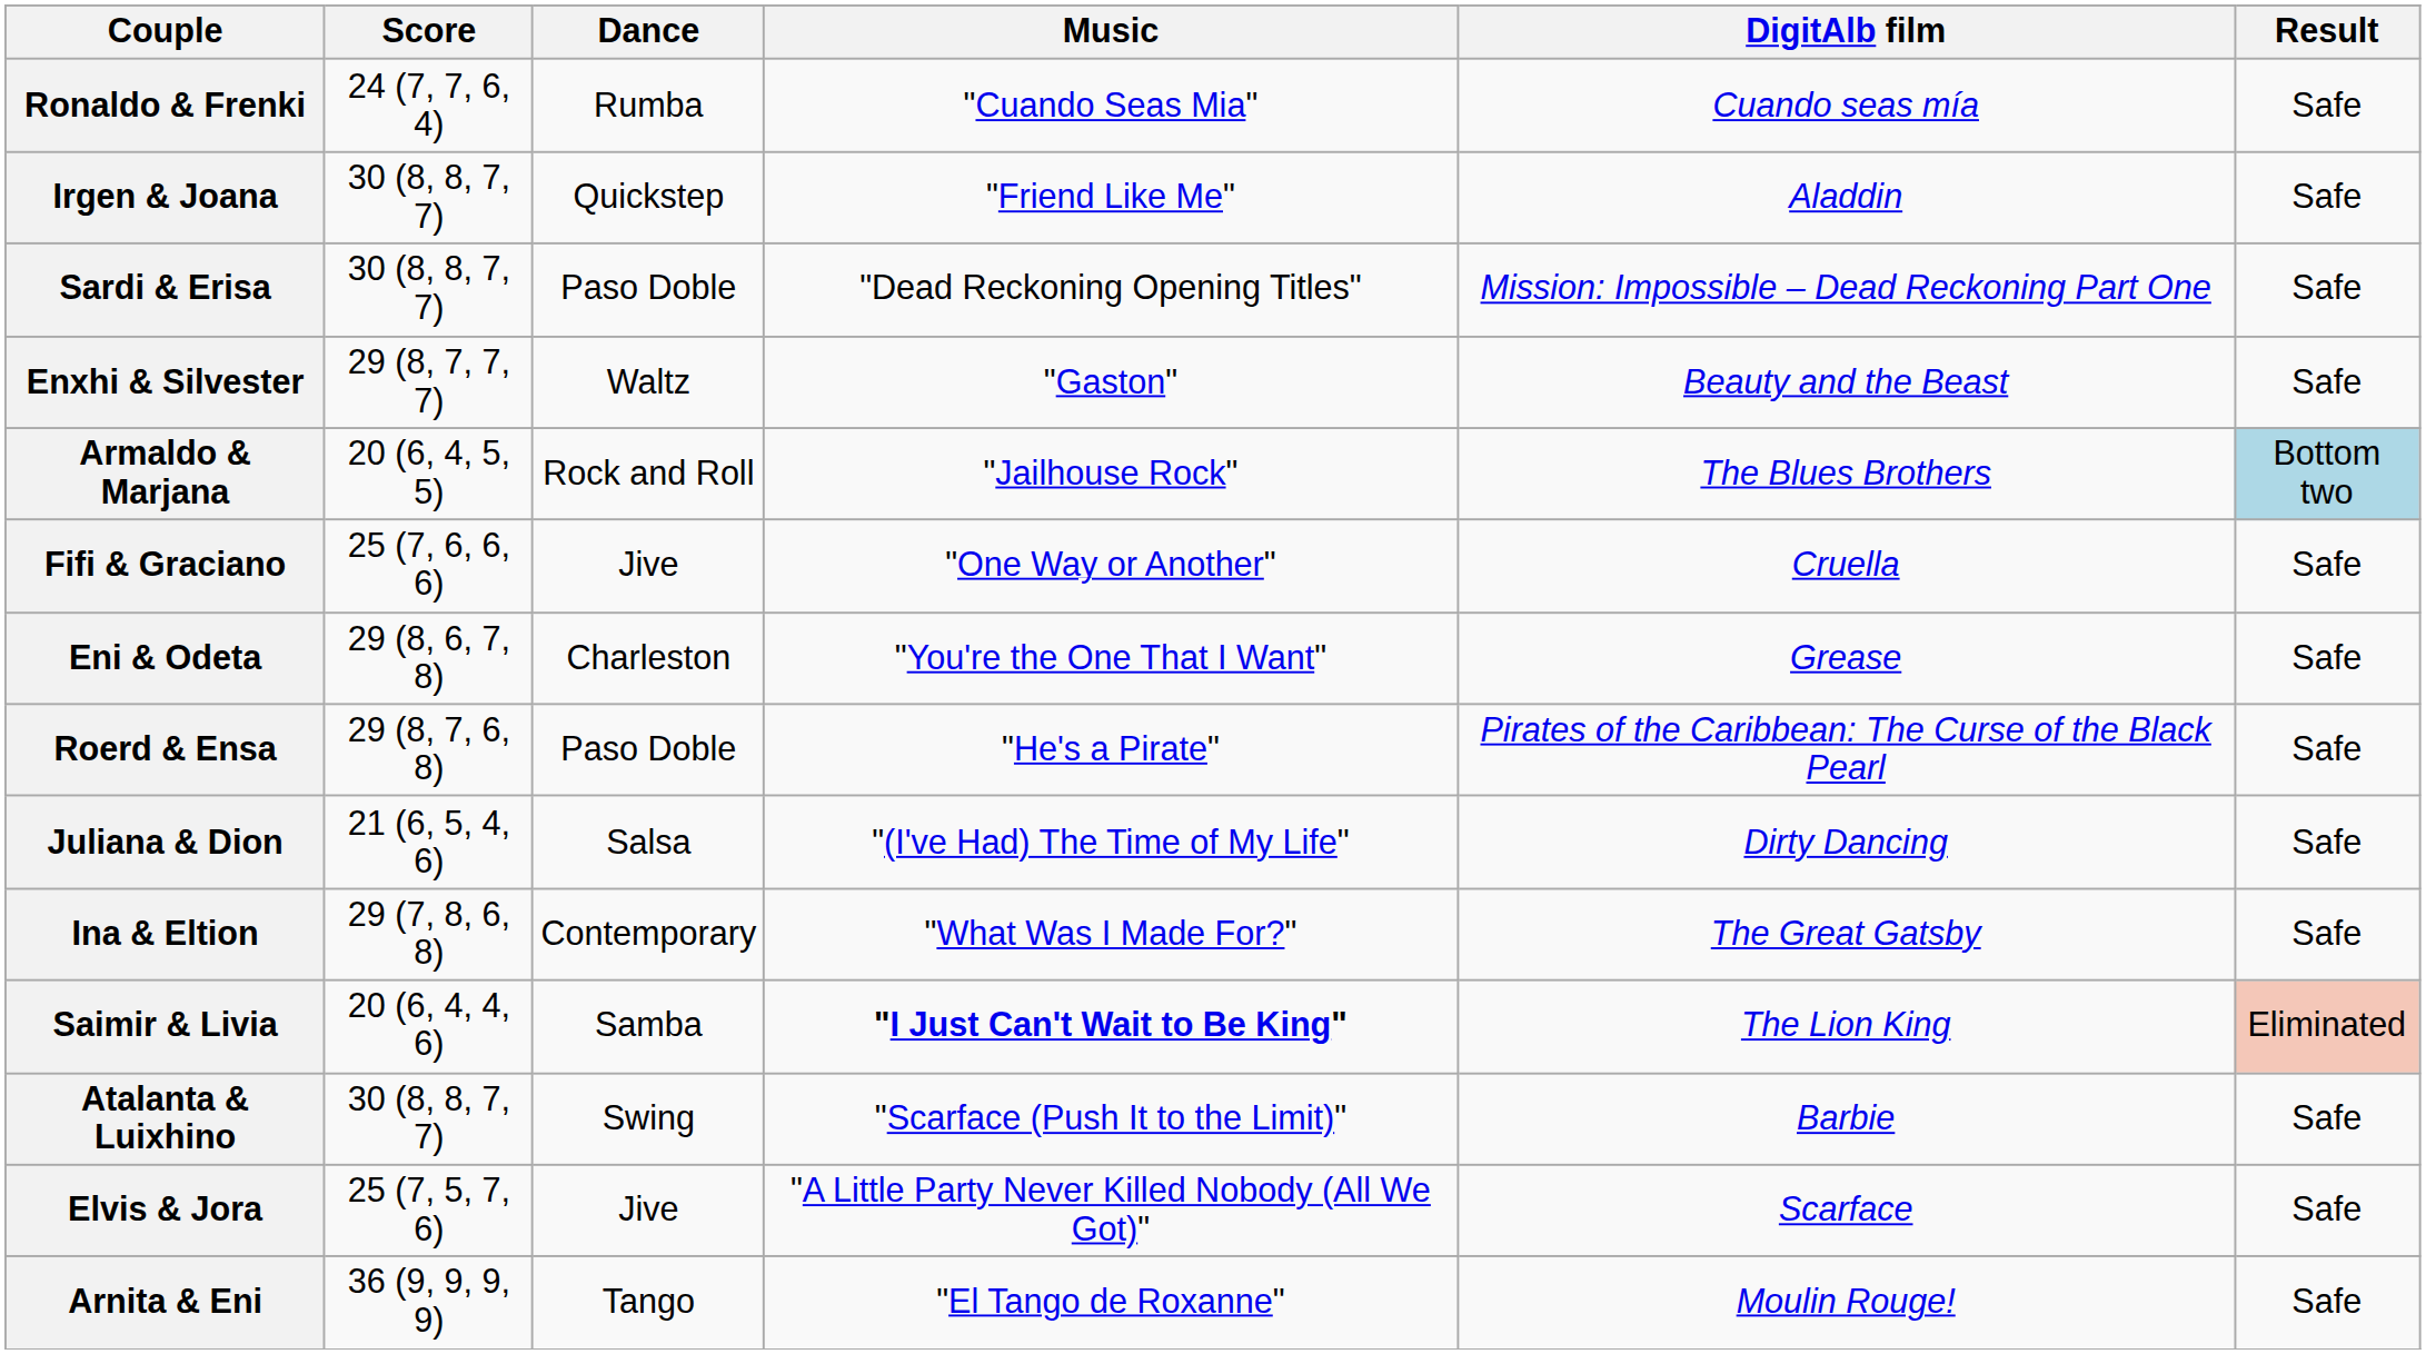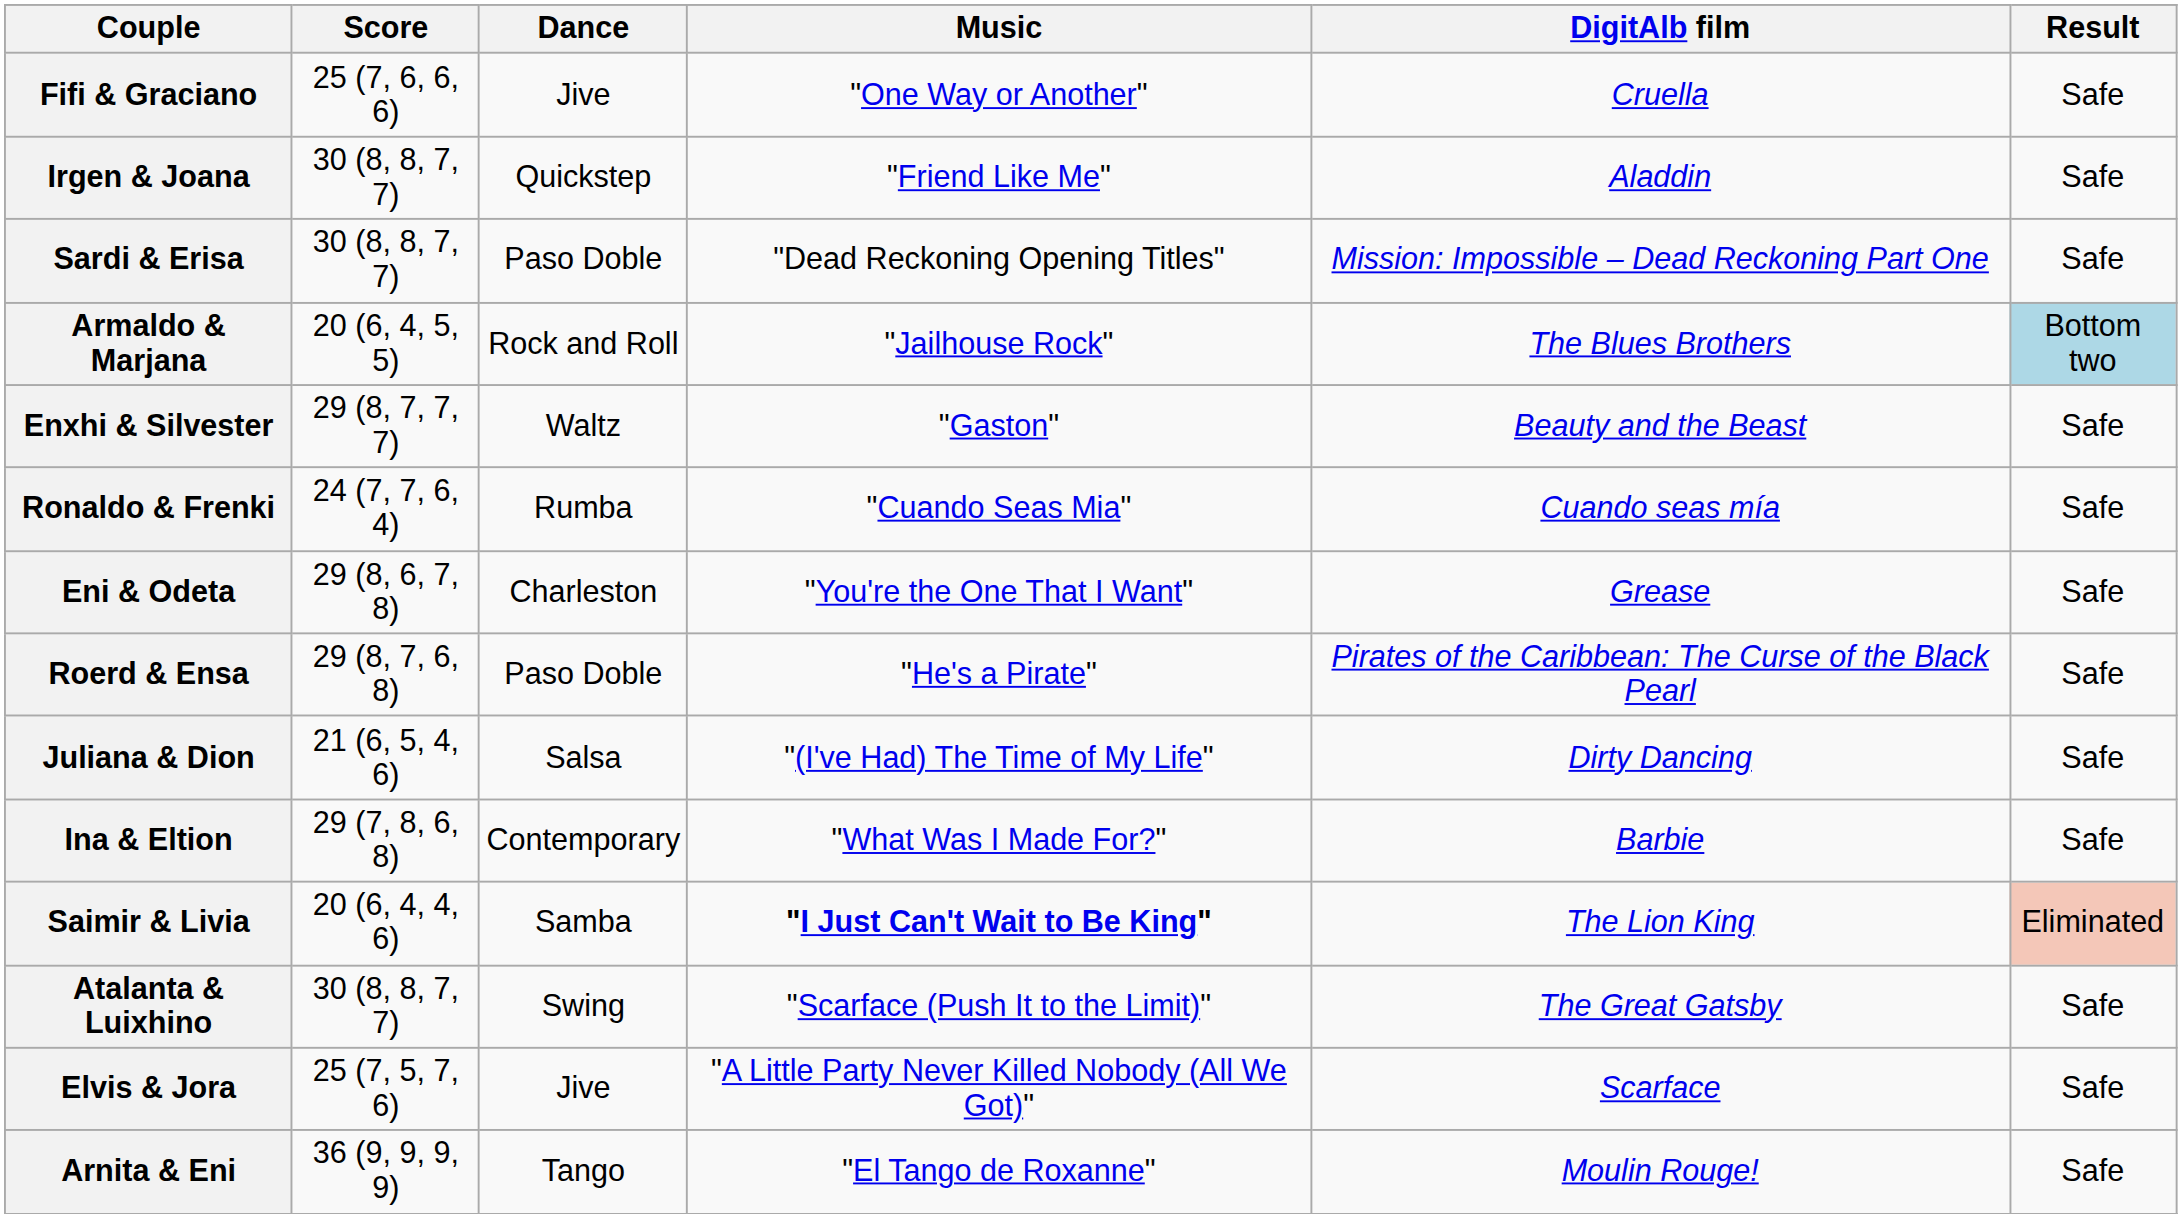rows swapped: Fifi & Graciano <-> Ronaldo & Frenki
rows swapped: Armaldo & Marjana <-> Enxhi & Silvester
Ina & Eltion | DigitAlb film: The Great Gatsby -> Barbie
Atalanta & Luixhino | DigitAlb film: Barbie -> The Great Gatsby
